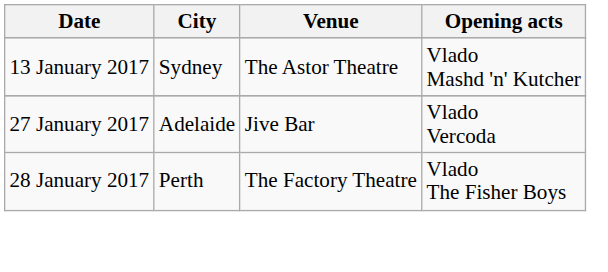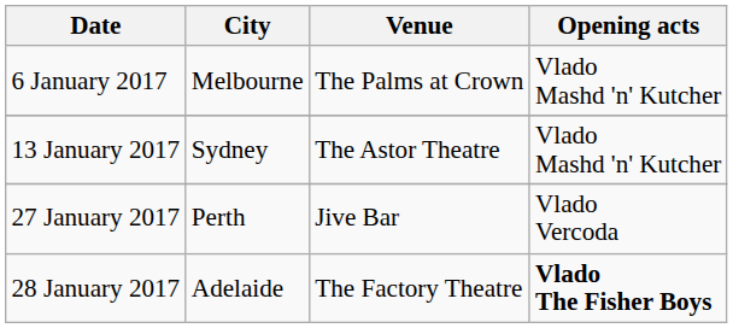+ row: 6 January 2017 | Melbourne | The Palms at Crown | Vlado Mashd 'n' Kutcher
27 January 2017 | City: Adelaide -> Perth
28 January 2017 | City: Perth -> Adelaide
28 January 2017 | Opening acts: normal -> bold
